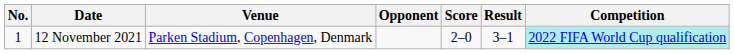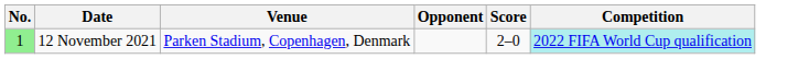- column: Result | 3–1
12 November 2021 | No.: no background -> lightgreen background
